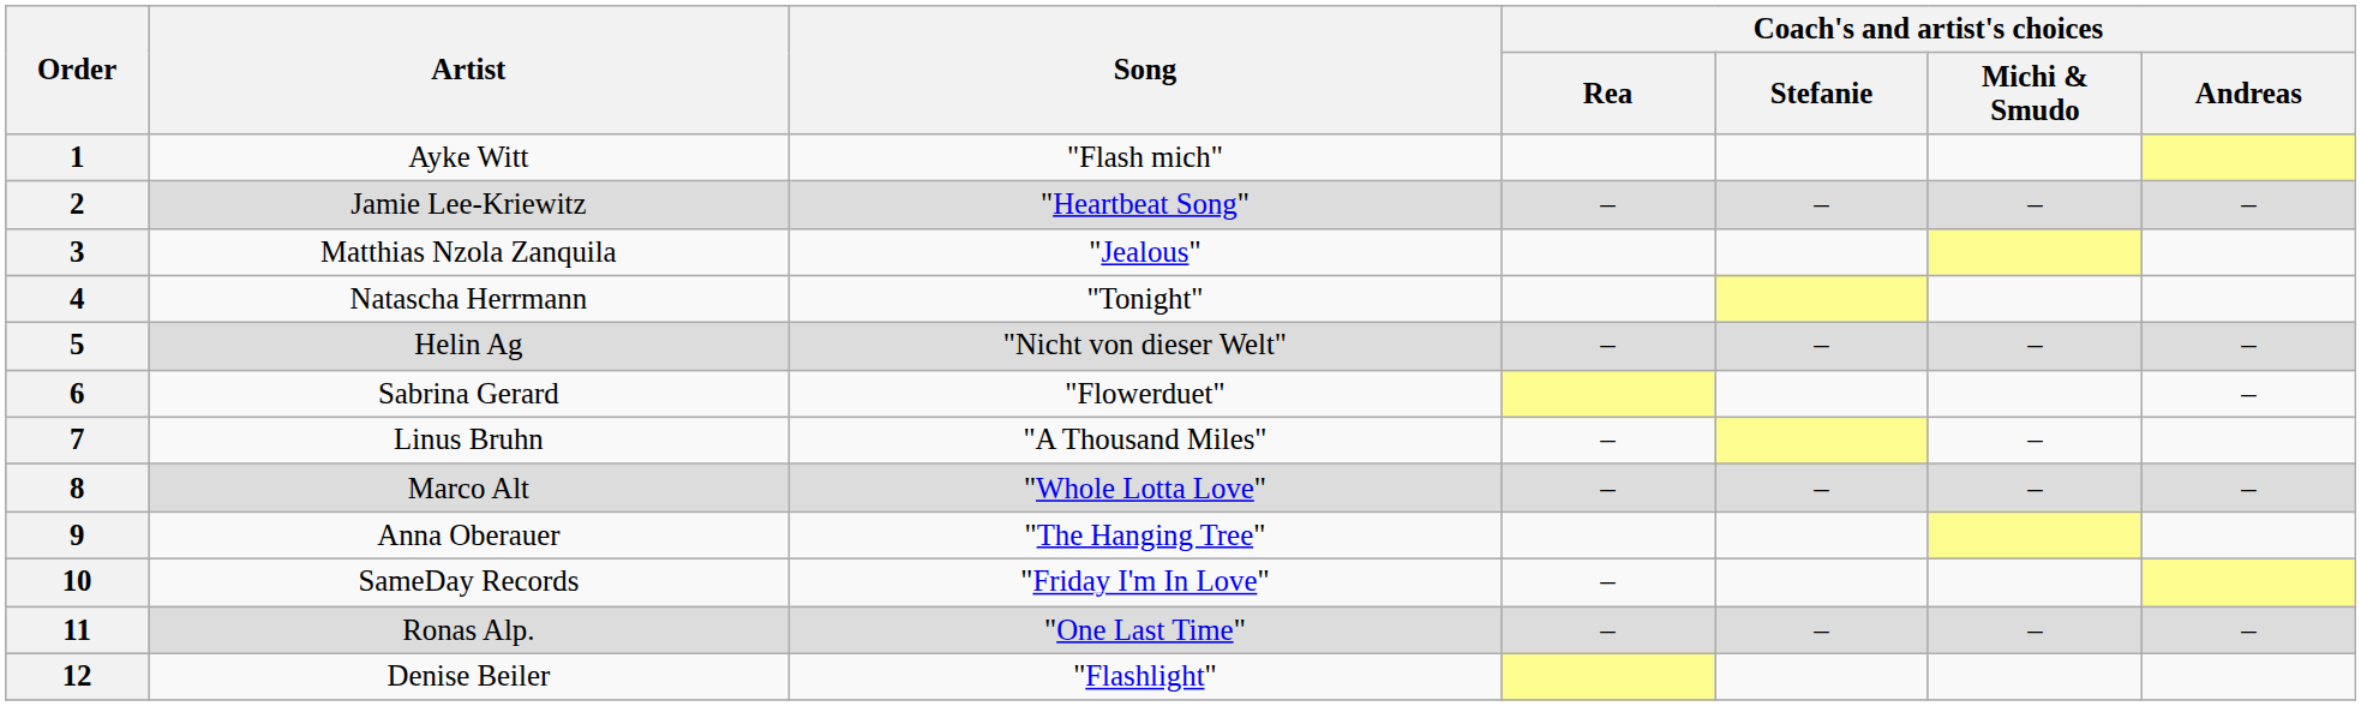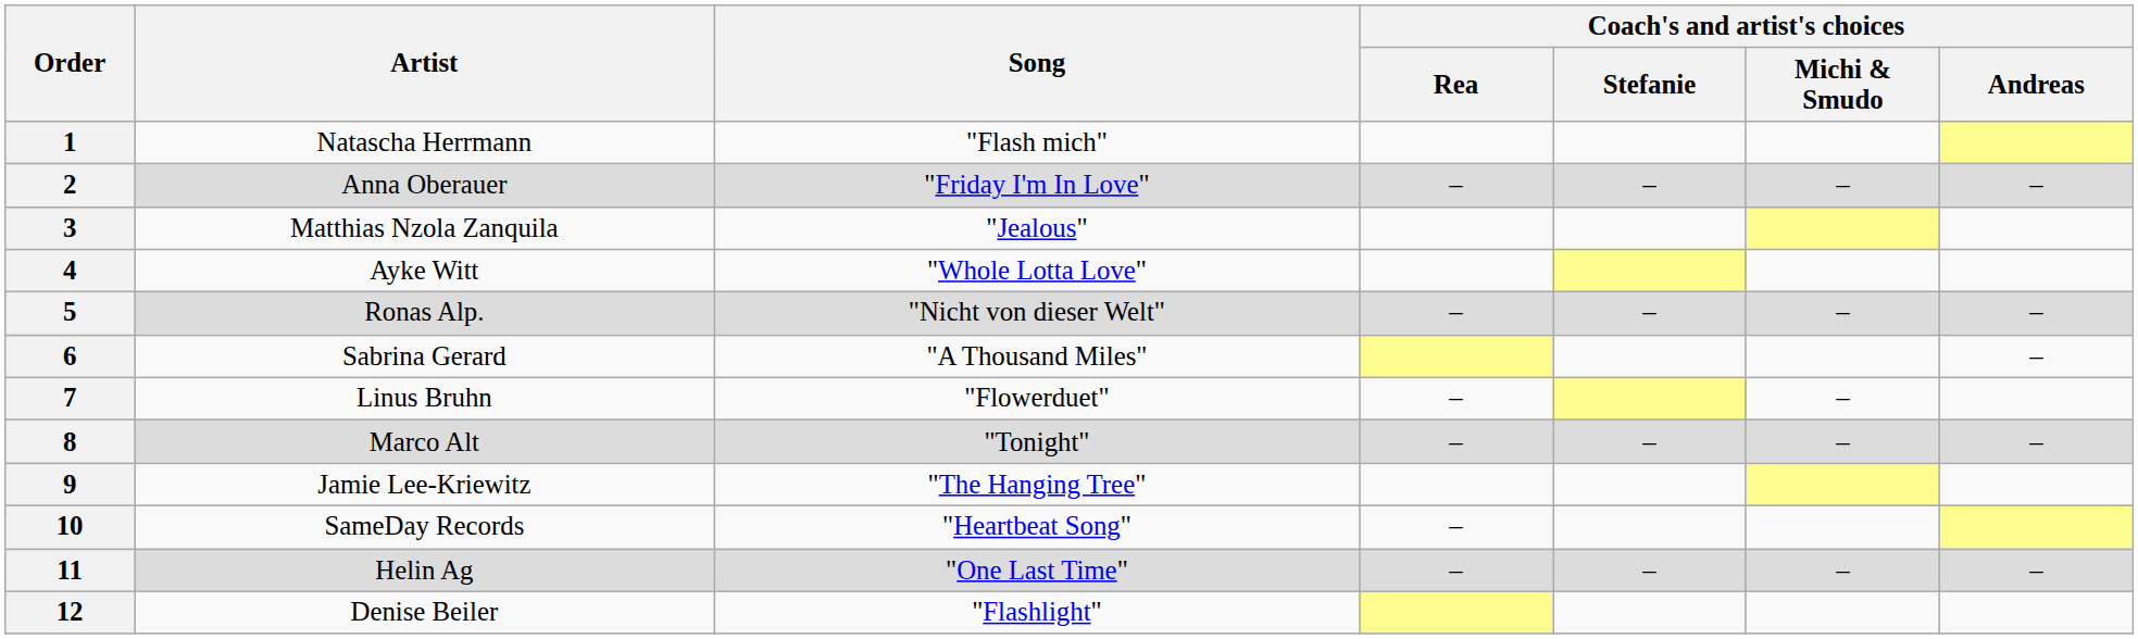1 | Artist: Ayke Witt -> Natascha Herrmann
2 | Artist: Jamie Lee-Kriewitz -> Anna Oberauer
2 | Song: "Heartbeat Song" -> "Friday I'm In Love"
4 | Artist: Natascha Herrmann -> Ayke Witt
4 | Song: "Tonight" -> "Whole Lotta Love"
5 | Artist: Helin Ag -> Ronas Alp.
6 | Song: "Flowerduet" -> "A Thousand Miles"
7 | Song: "A Thousand Miles" -> "Flowerduet"
8 | Song: "Whole Lotta Love" -> "Tonight"
9 | Artist: Anna Oberauer -> Jamie Lee-Kriewitz
10 | Song: "Friday I'm In Love" -> "Heartbeat Song"
11 | Artist: Ronas Alp. -> Helin Ag
